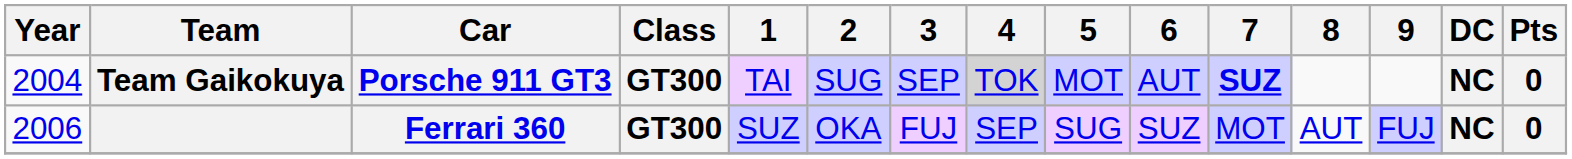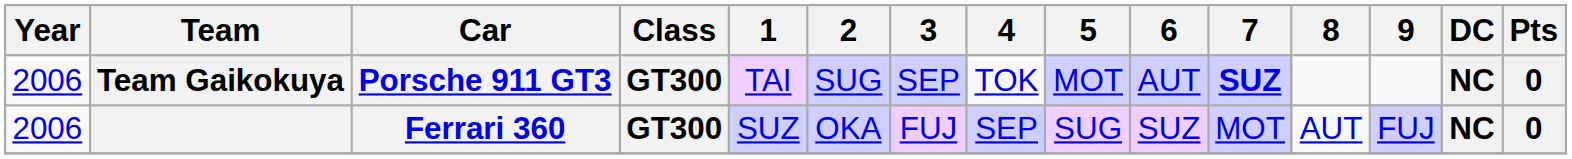Team Gaikokuya | Year: 2004 -> 2006
Team Gaikokuya | 4: lightgrey background -> no background
